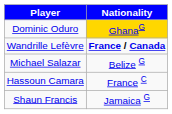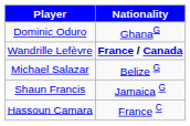Dominic Oduro | Nationality: gold background -> no background
rows swapped: Shaun Francis <-> Hassoun Camara
